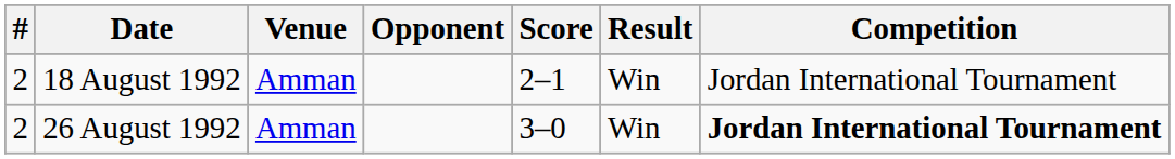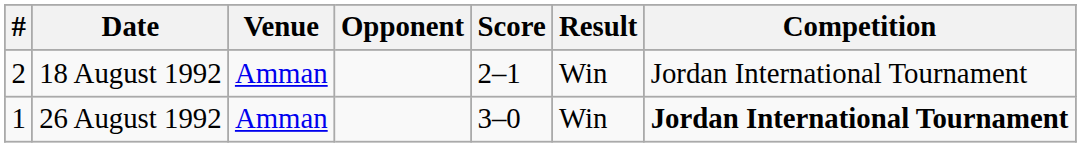26 August 1992 | #: 2 -> 1
